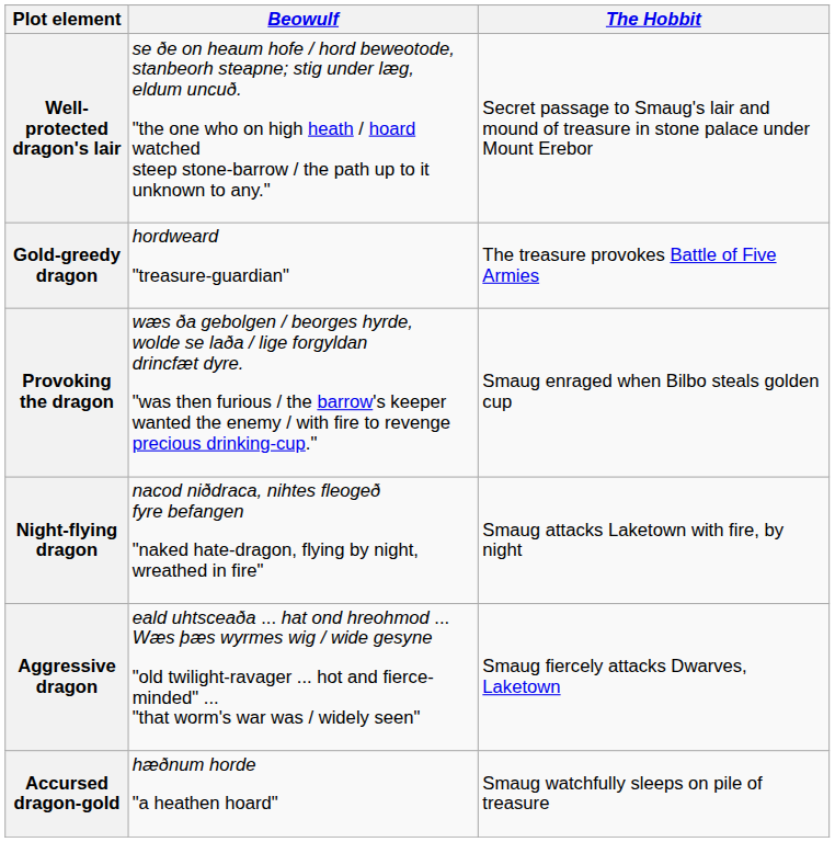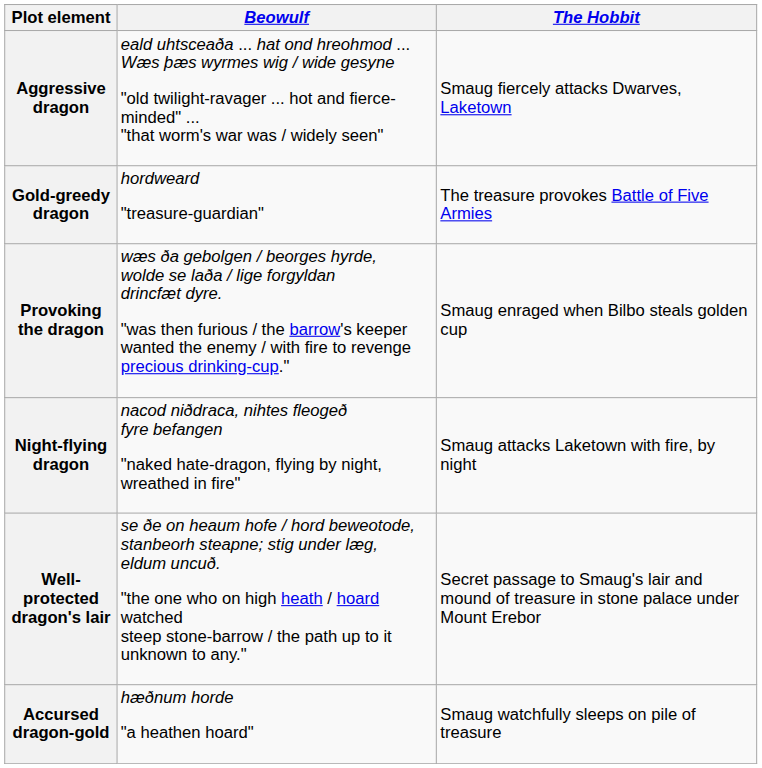rows swapped: Aggressive dragon <-> Well-protected dragon's lair
